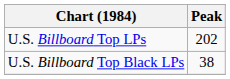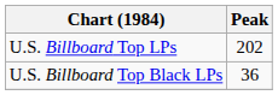U.S. Billboard Top Black LPs | Peak: 38 -> 36
